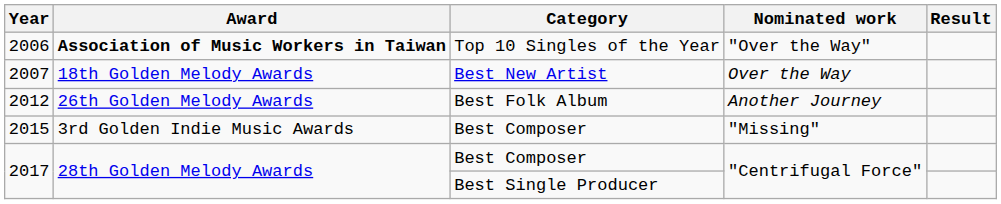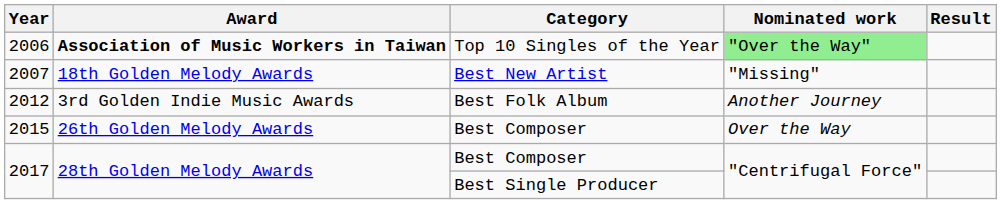2006 | Nominated work: no background -> lightgreen background
2007 | Nominated work: Over the Way -> "Missing"
2012 | Award: 26th Golden Melody Awards -> 3rd Golden Indie Music Awards
2015 | Award: 3rd Golden Indie Music Awards -> 26th Golden Melody Awards
2015 | Nominated work: "Missing" -> Over the Way
